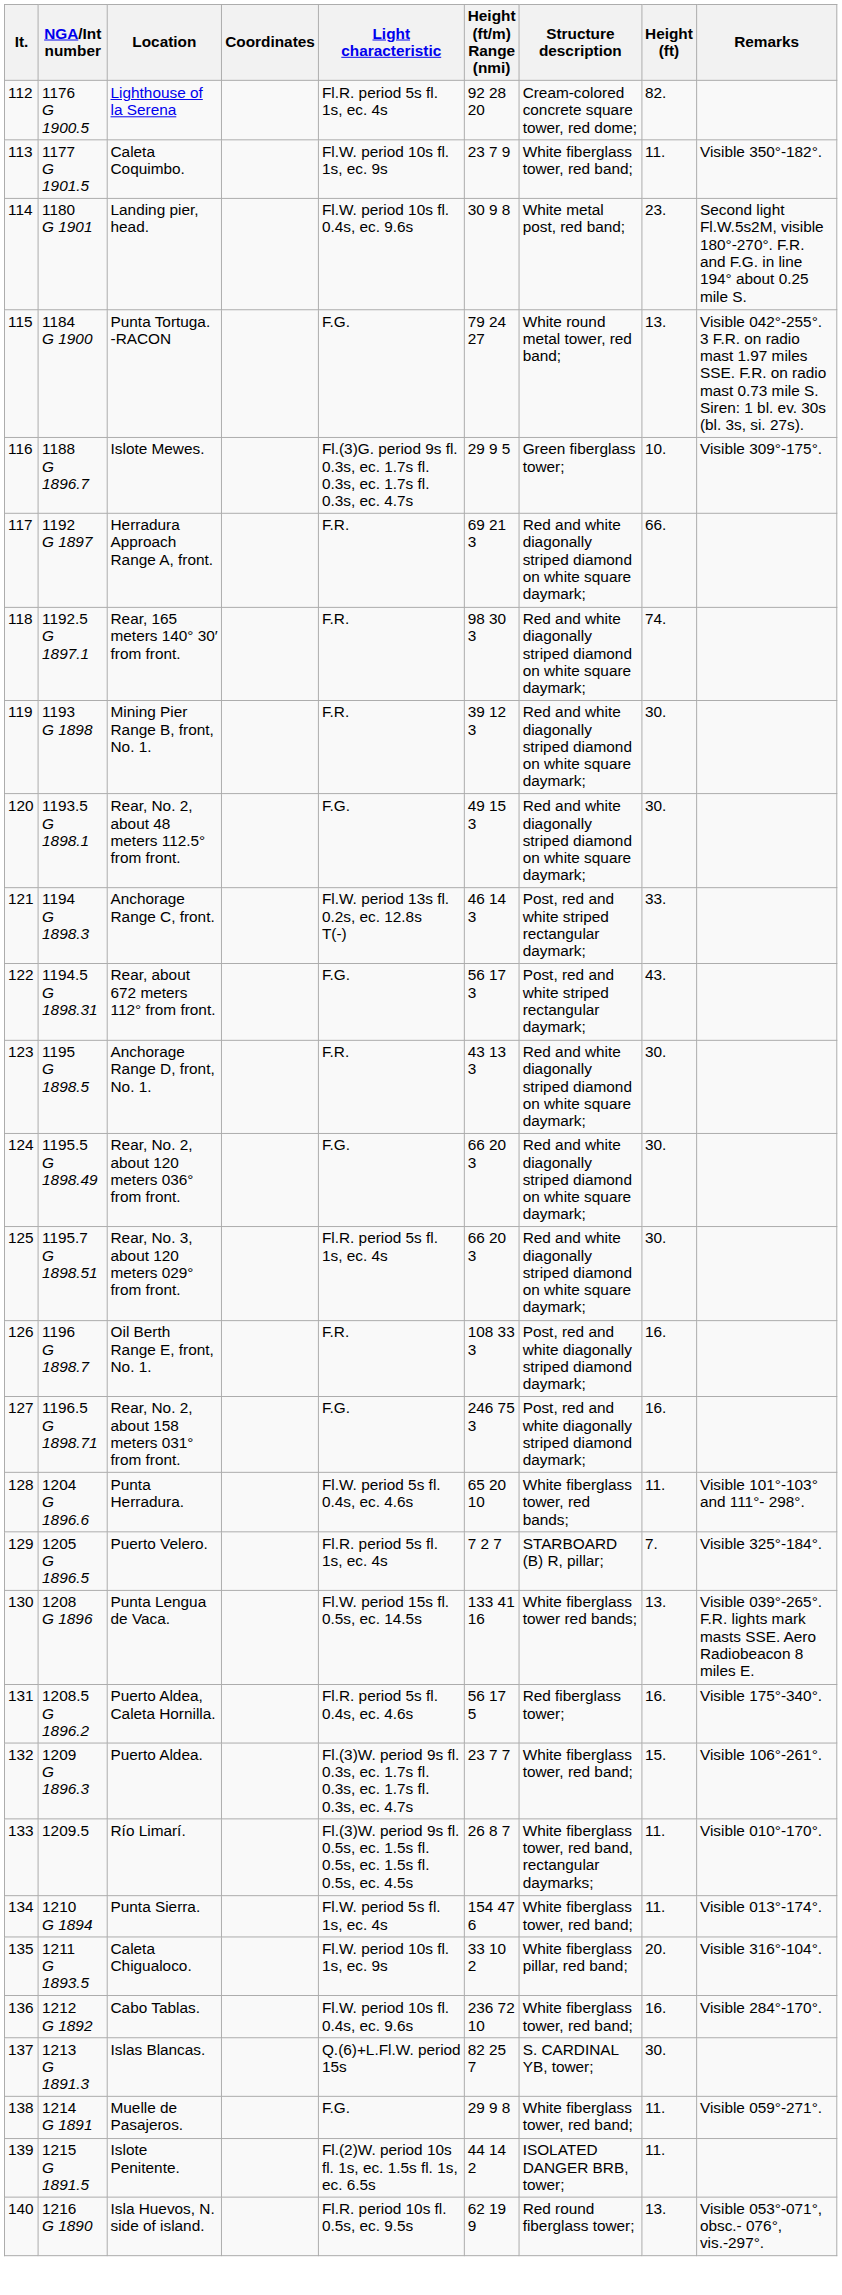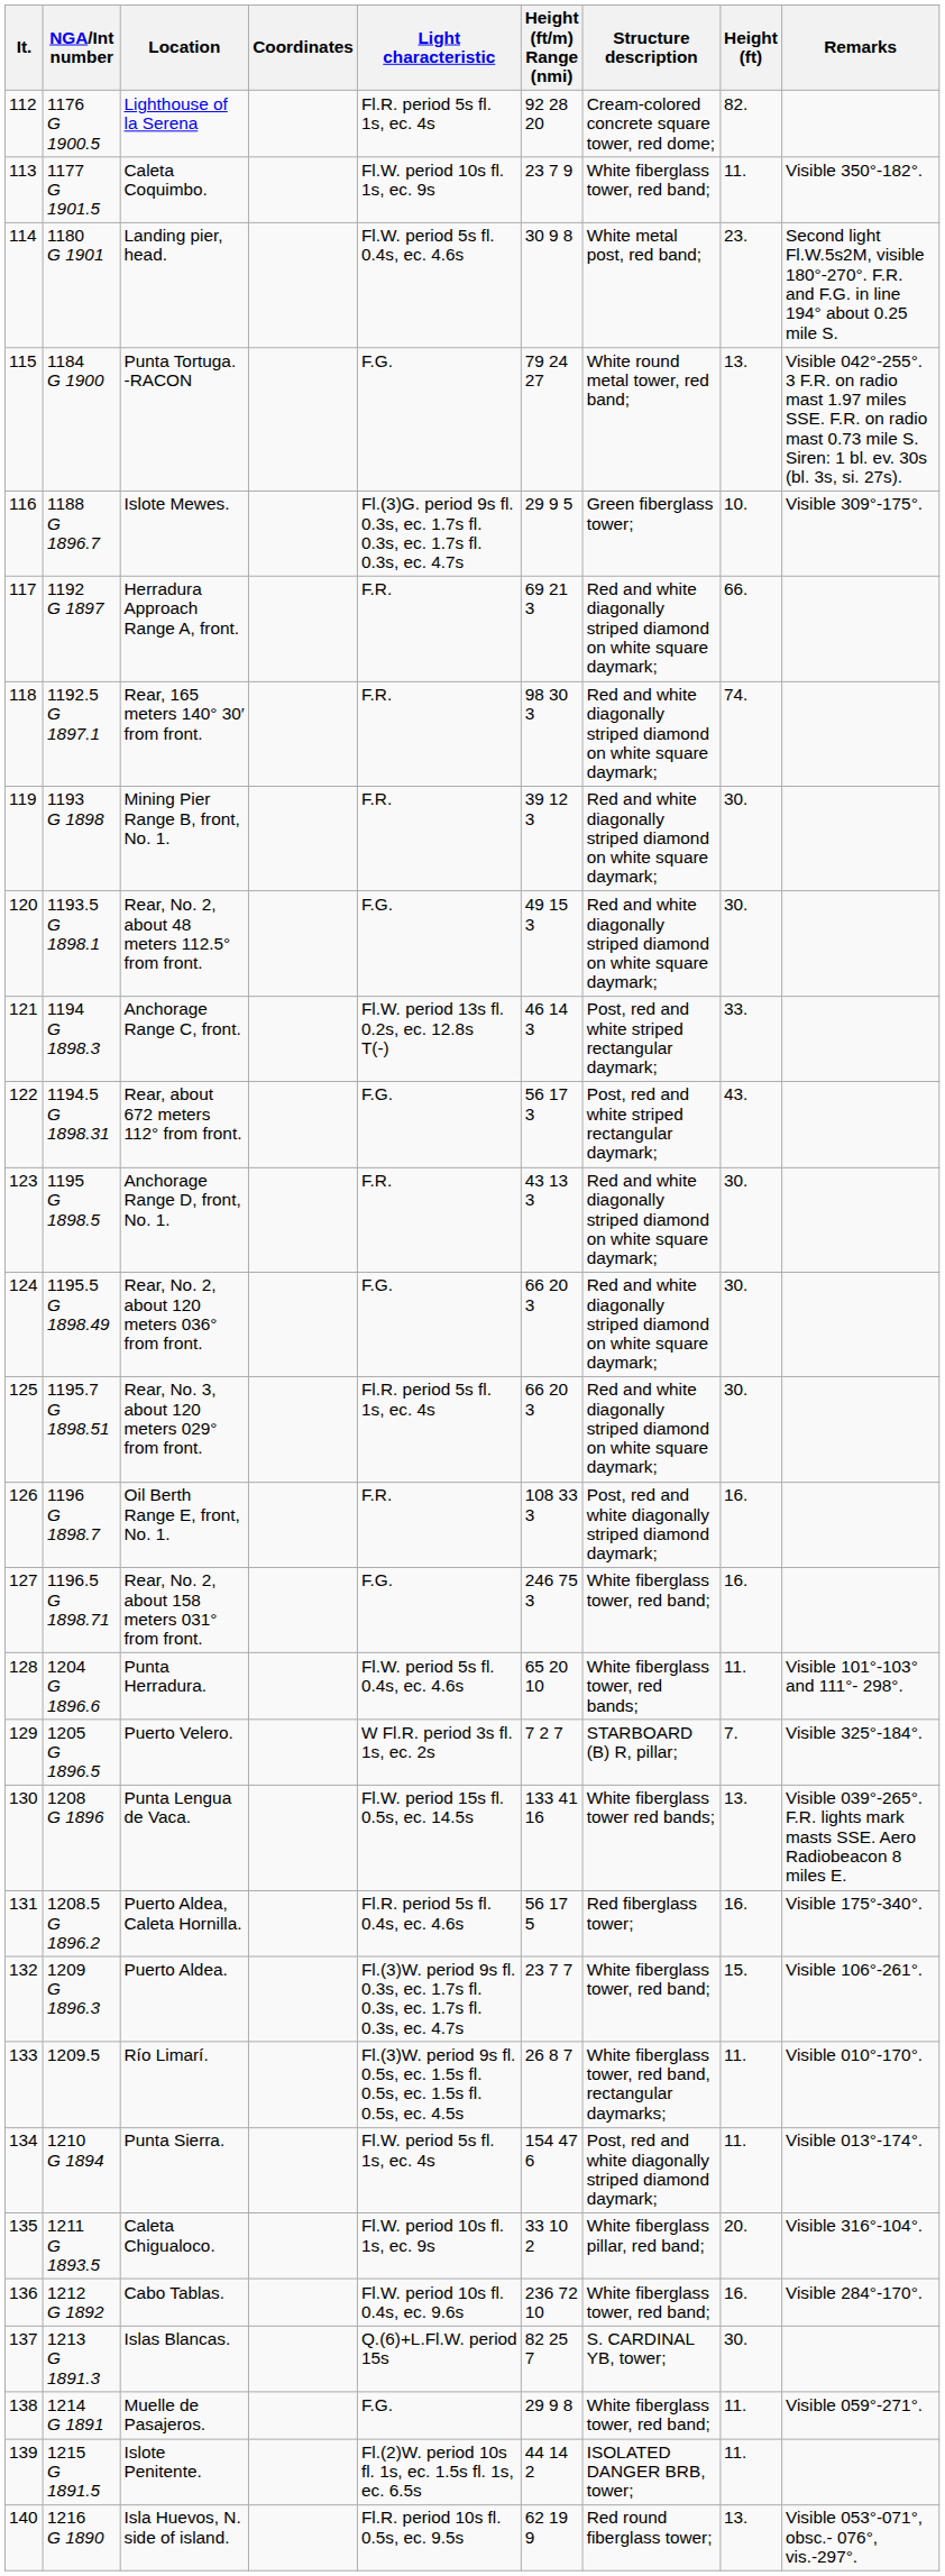Landing pier, head. | Light characteristic: Fl.W. period 10s fl. 0.4s, ec. 9.6s -> Fl.W. period 5s fl. 0.4s, ec. 4.6s
Rear, No. 2, about 158 meters 031° from front. | Structure description: Post, red and white diagonally striped diamond daymark; -> White fiberglass tower, red band;
Puerto Velero. | Light characteristic: Fl.R. period 5s fl. 1s, ec. 4s -> W Fl.R. period 3s fl. 1s, ec. 2s
Punta Sierra. | Structure description: White fiberglass tower, red band; -> Post, red and white diagonally striped diamond daymark;
